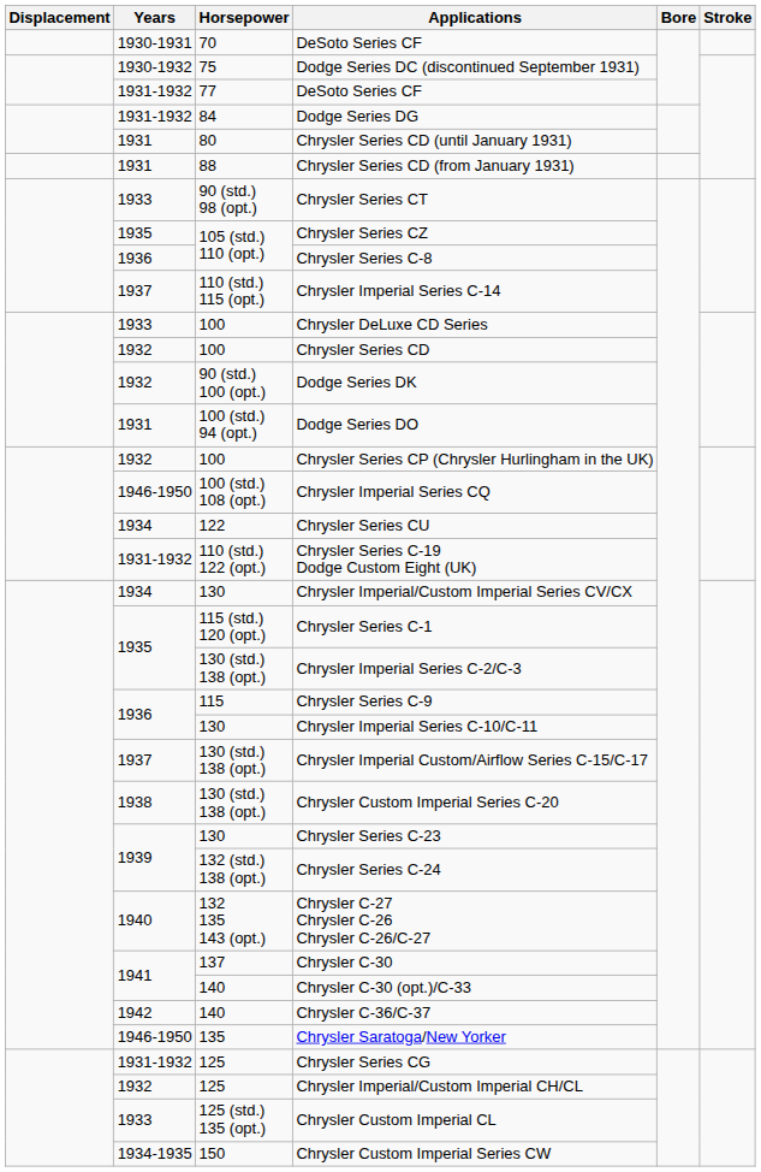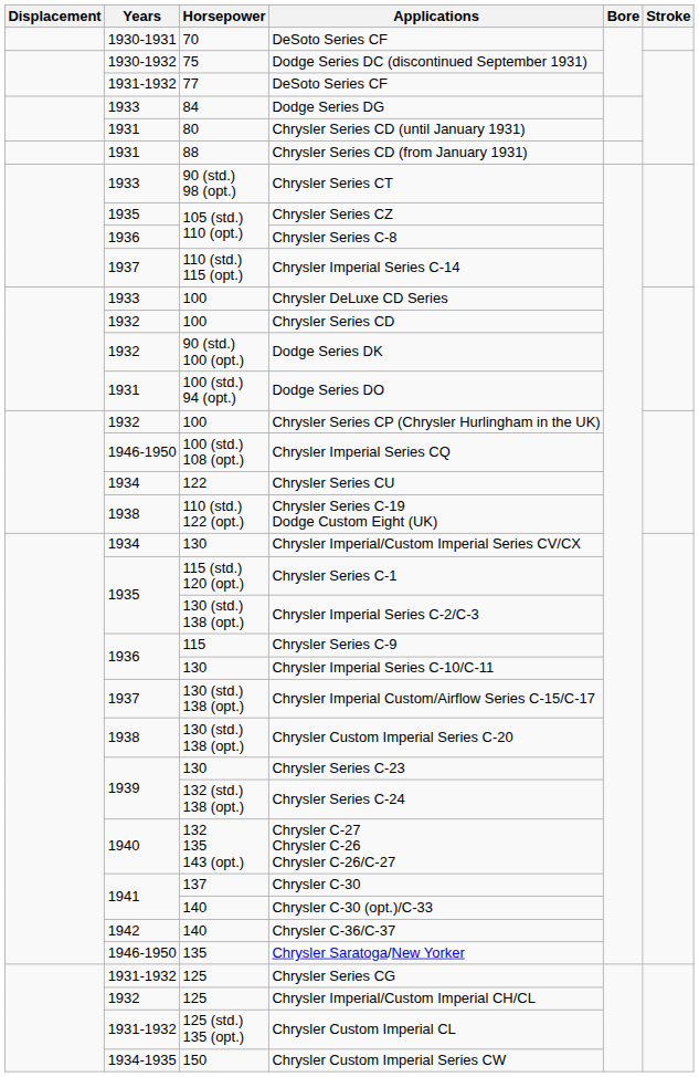Dodge Series DG | Years: 1931-1932 -> 1933
Chrysler Series C-19 Dodge Custom Eight (UK) | Years: 1931-1932 -> 1938
Chrysler Custom Imperial CL | Years: 1933 -> 1931-1932
